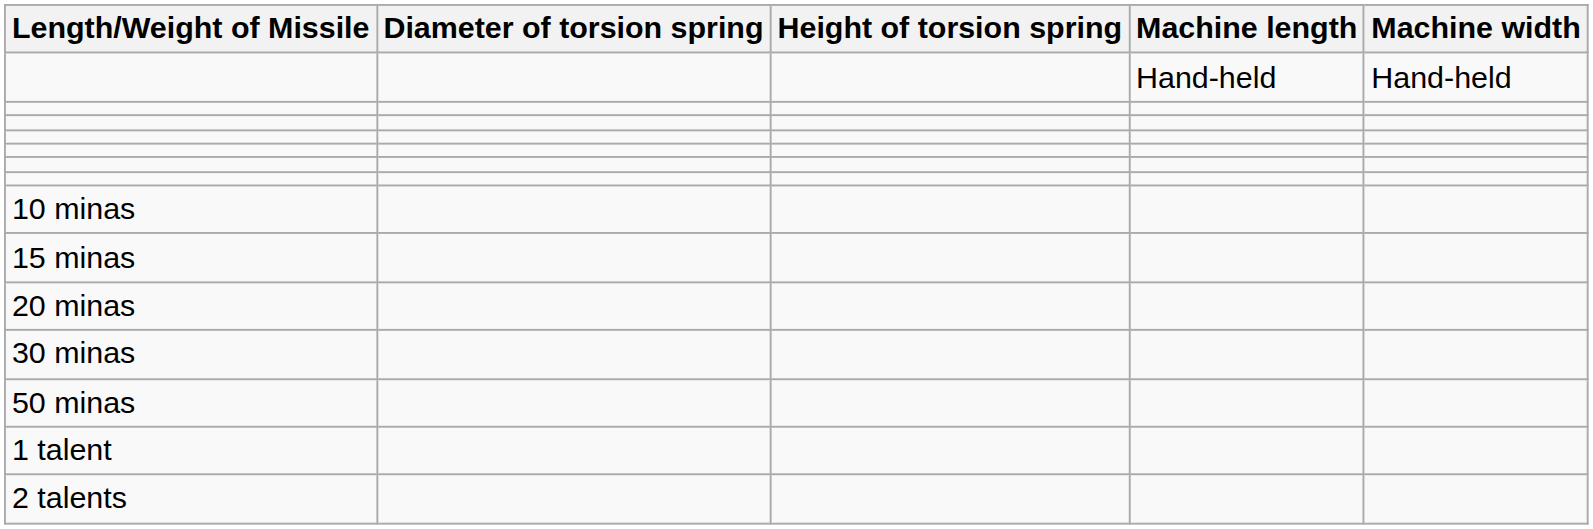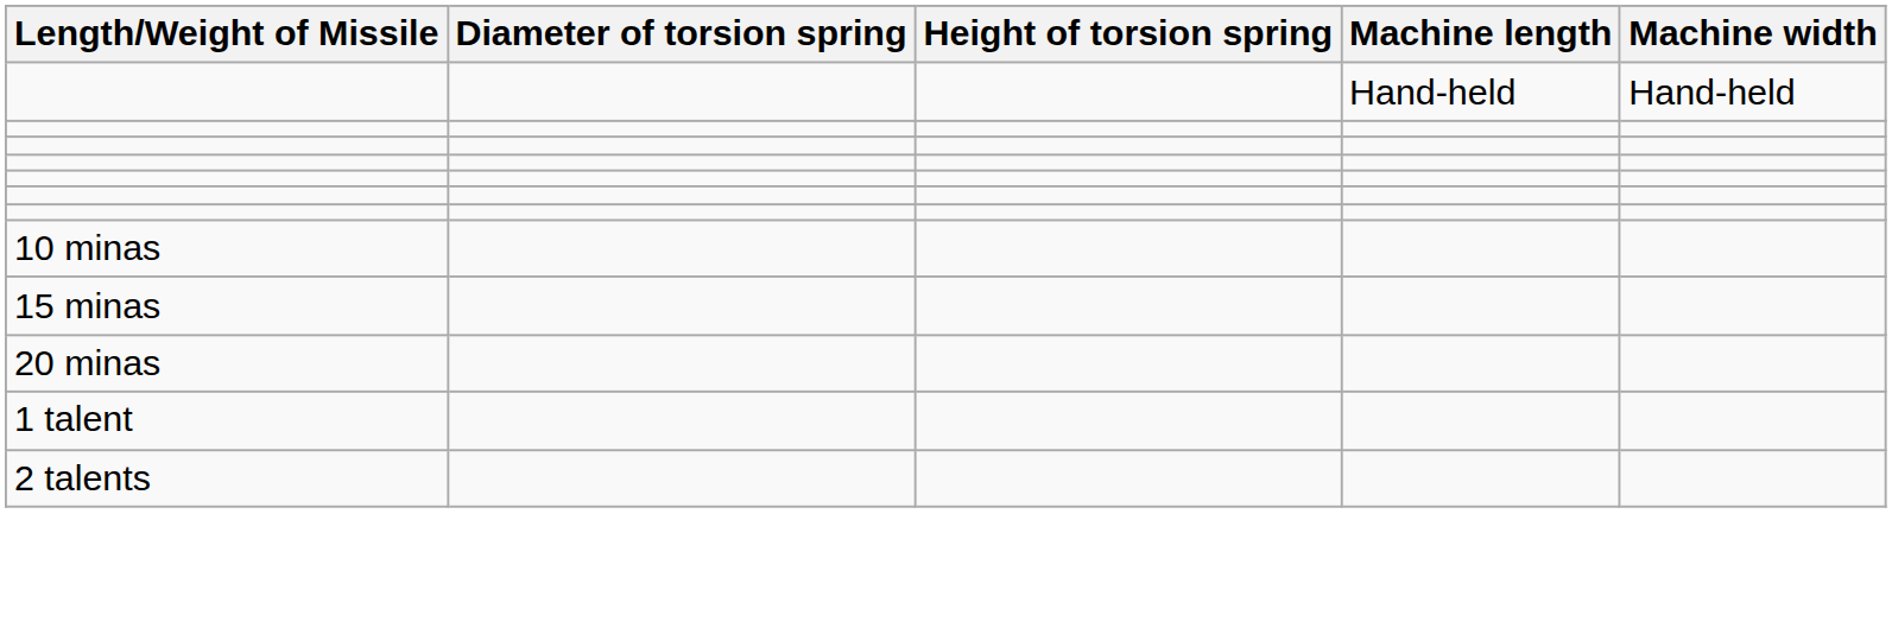- row: 30 minas
- row: 50 minas
